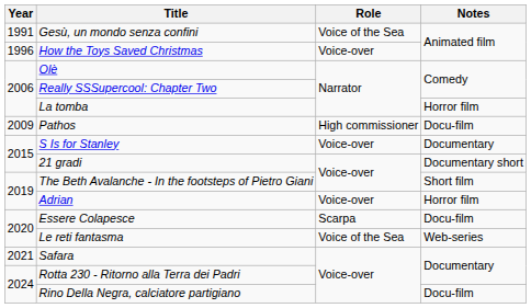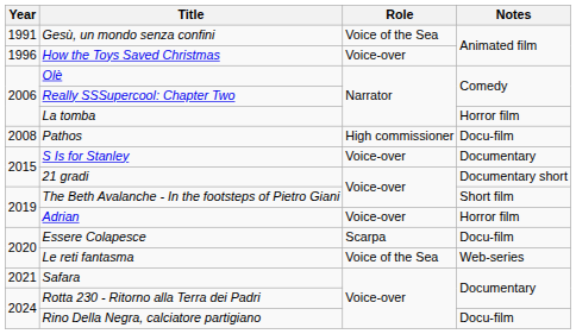Pathos | Year: 2009 -> 2008
